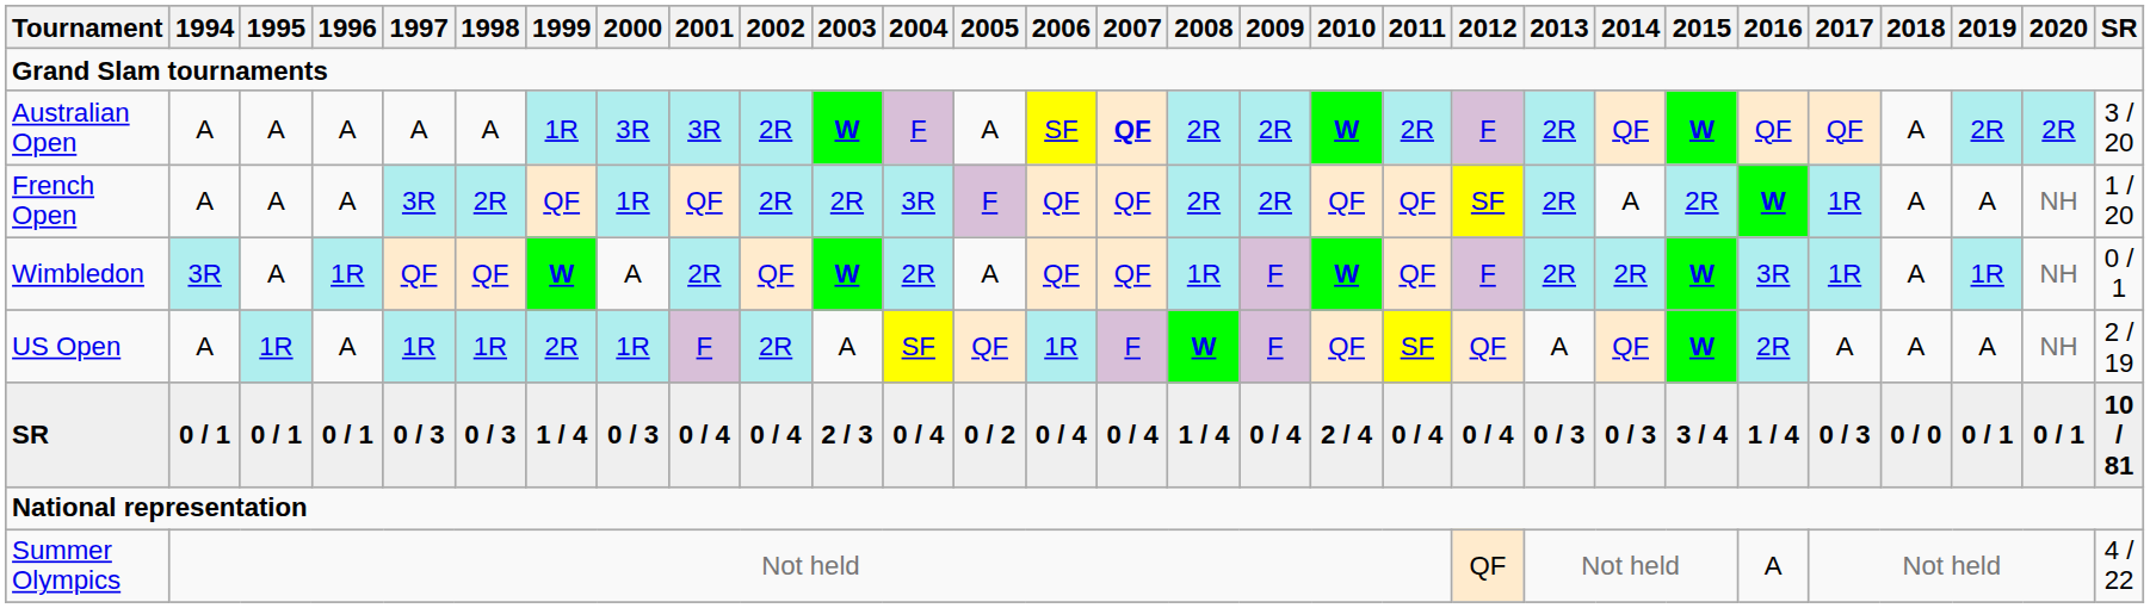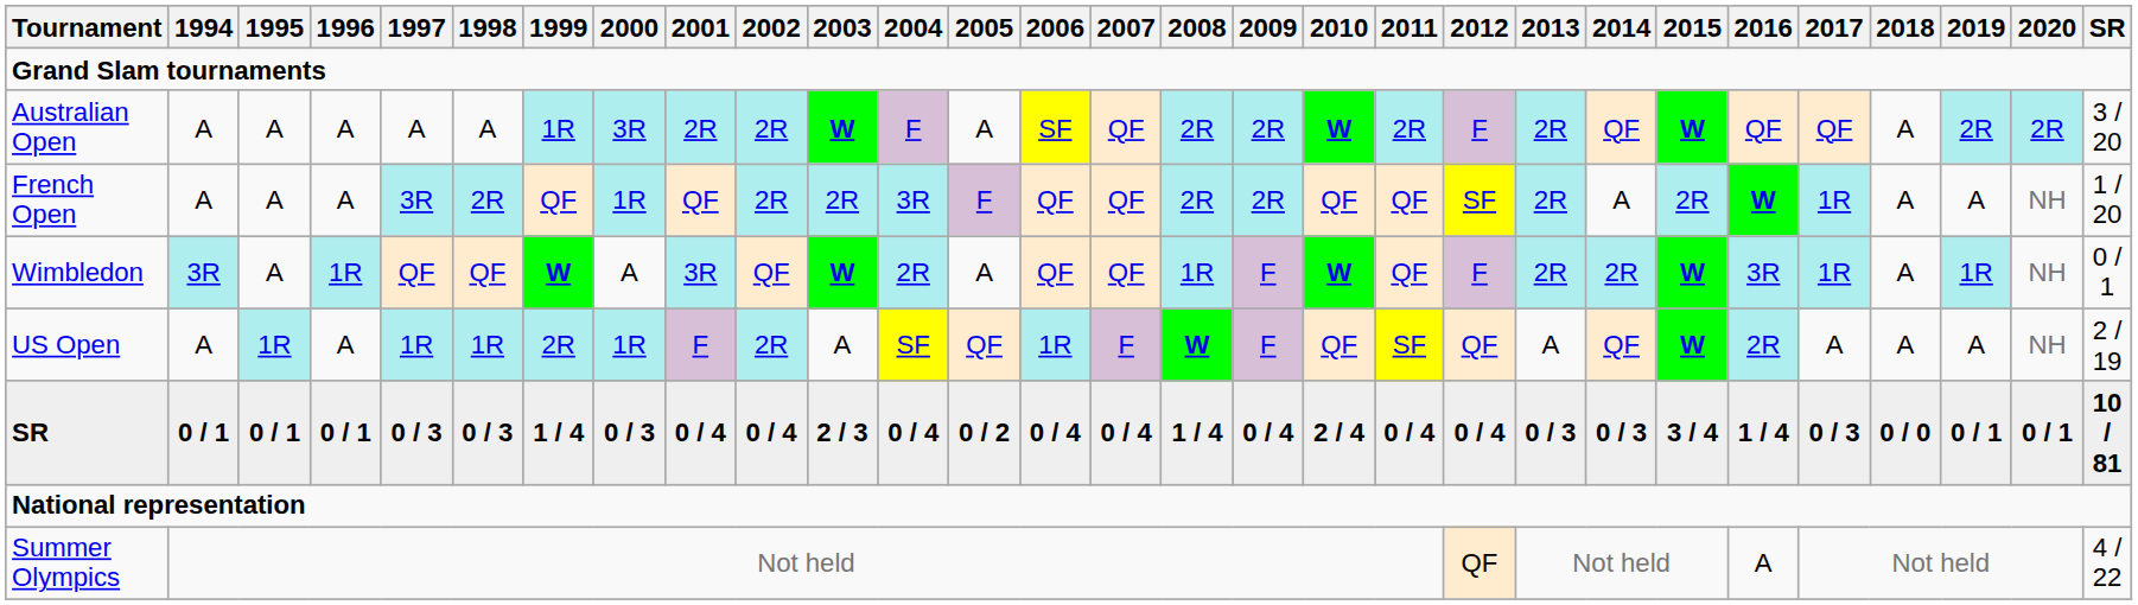Australian Open | 2001: 3R -> 2R
Australian Open | 2007: bold -> normal
Wimbledon | 2001: 2R -> 3R
